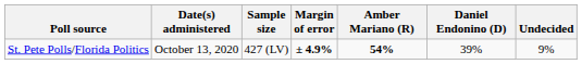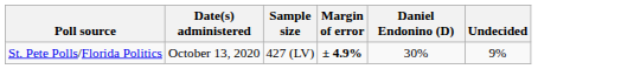- column: Amber Mariano (R) | 54%
St. Pete Polls/Florida Politics | Daniel Endonino (D): 39% -> 30%
